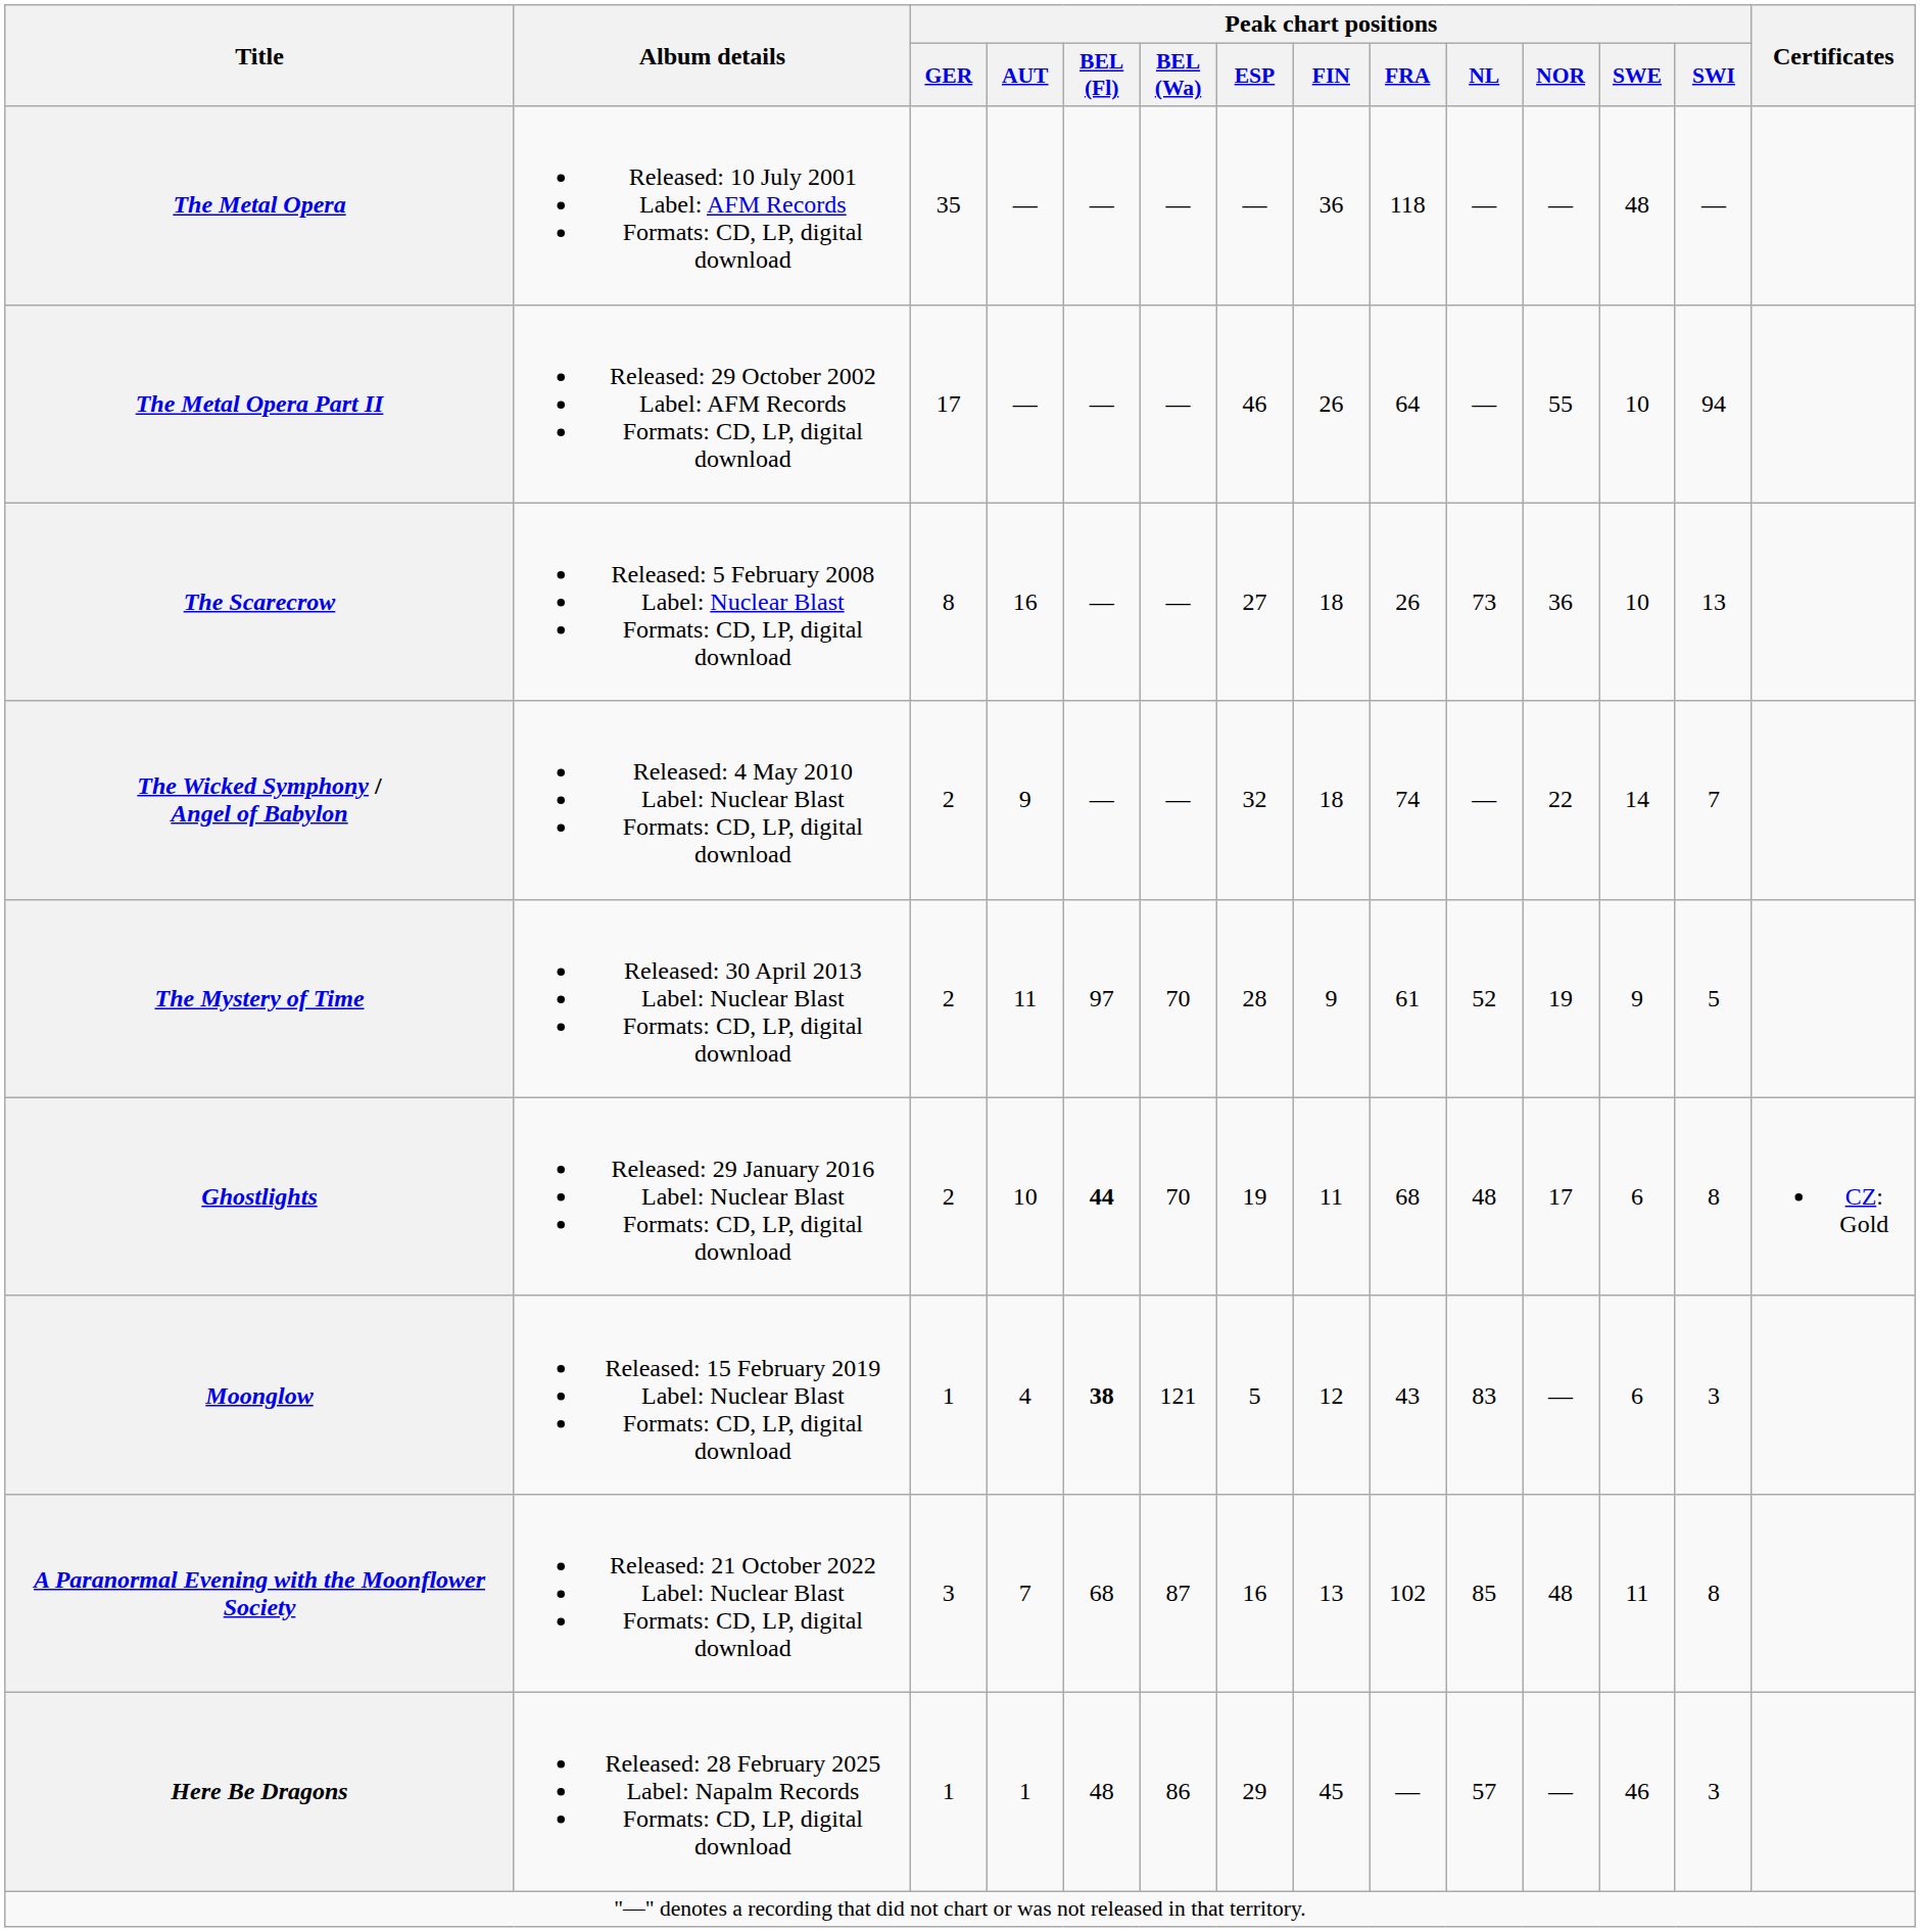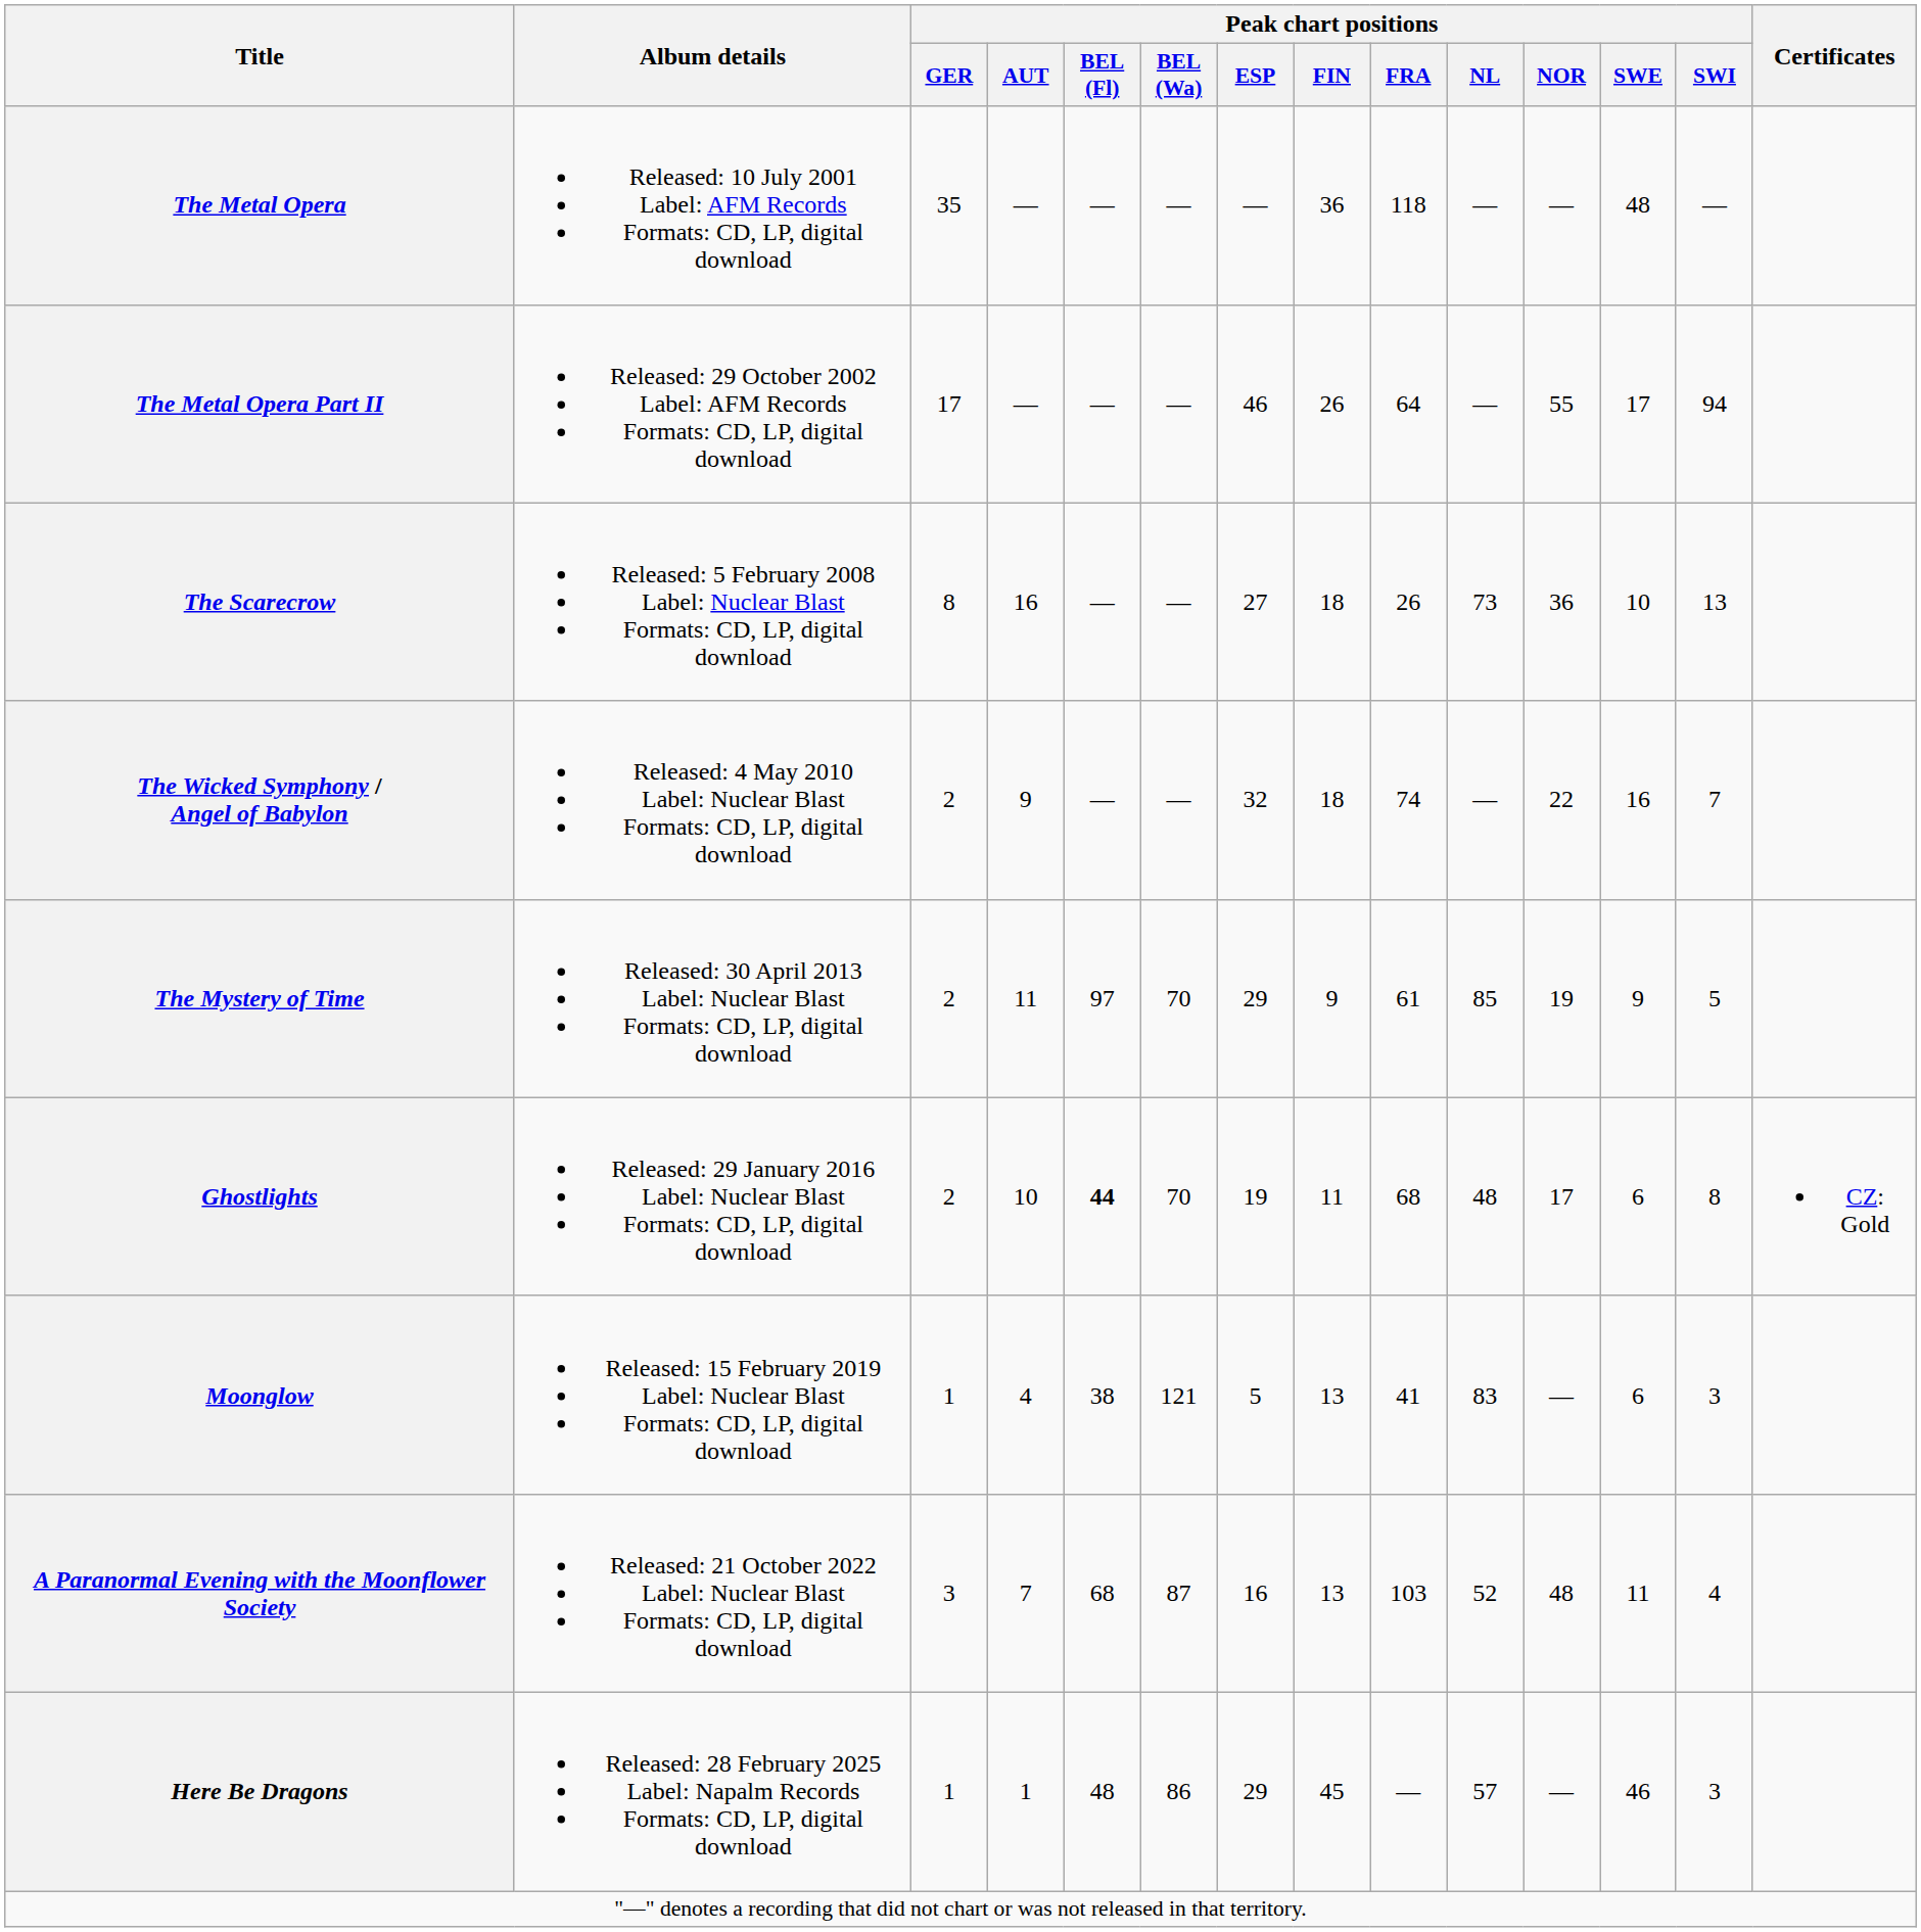The Metal Opera Part II | Peak chart positions / SWE: 10 -> 17
The Wicked Symphony / Angel of Babylon | Peak chart positions / SWE: 14 -> 16
The Mystery of Time | Peak chart positions / ESP: 28 -> 29
The Mystery of Time | Peak chart positions / NL: 52 -> 85
Moonglow | Peak chart positions / BEL (Fl): bold -> normal
Moonglow | Peak chart positions / FIN: 12 -> 13
Moonglow | Peak chart positions / FRA: 43 -> 41
A Paranormal Evening with the Moonflower Society | Peak chart positions / FRA: 102 -> 103
A Paranormal Evening with the Moonflower Society | Peak chart positions / NL: 85 -> 52
A Paranormal Evening with the Moonflower Society | Peak chart positions / SWI: 8 -> 4
